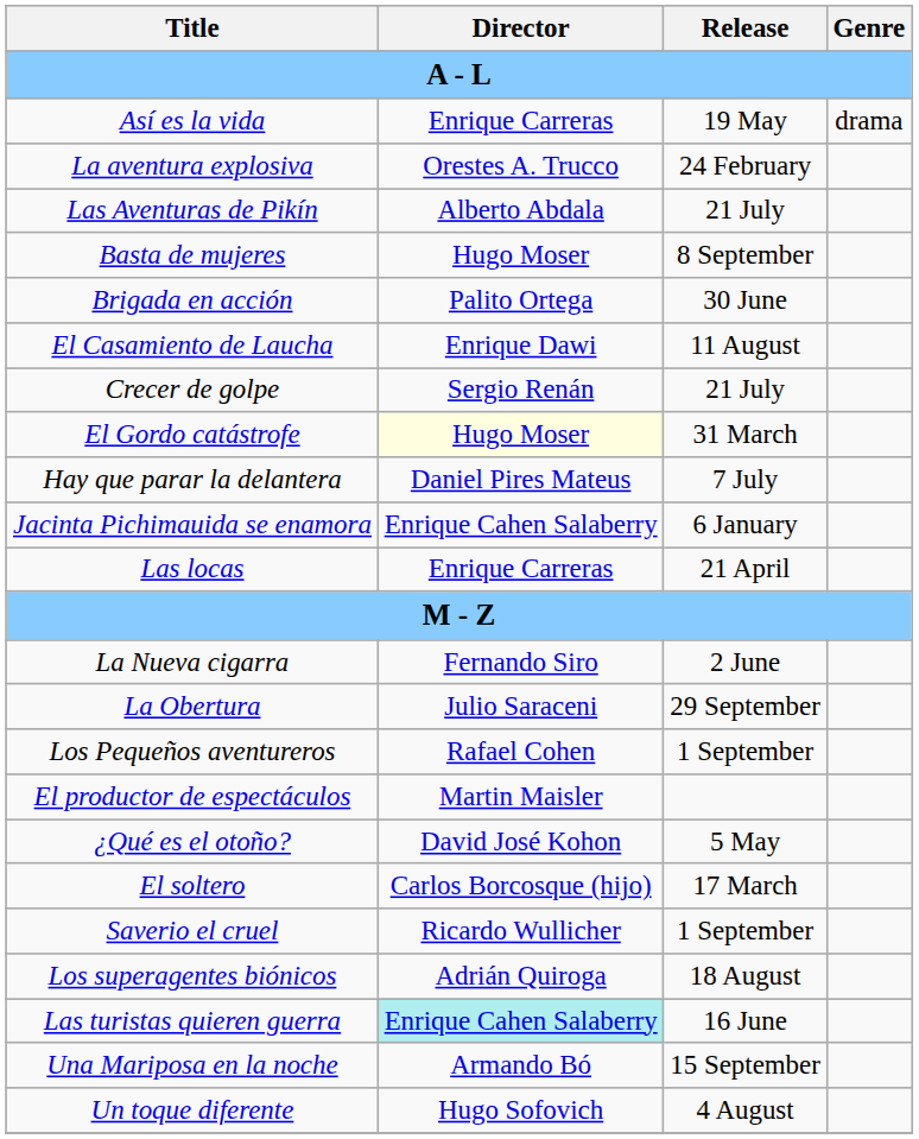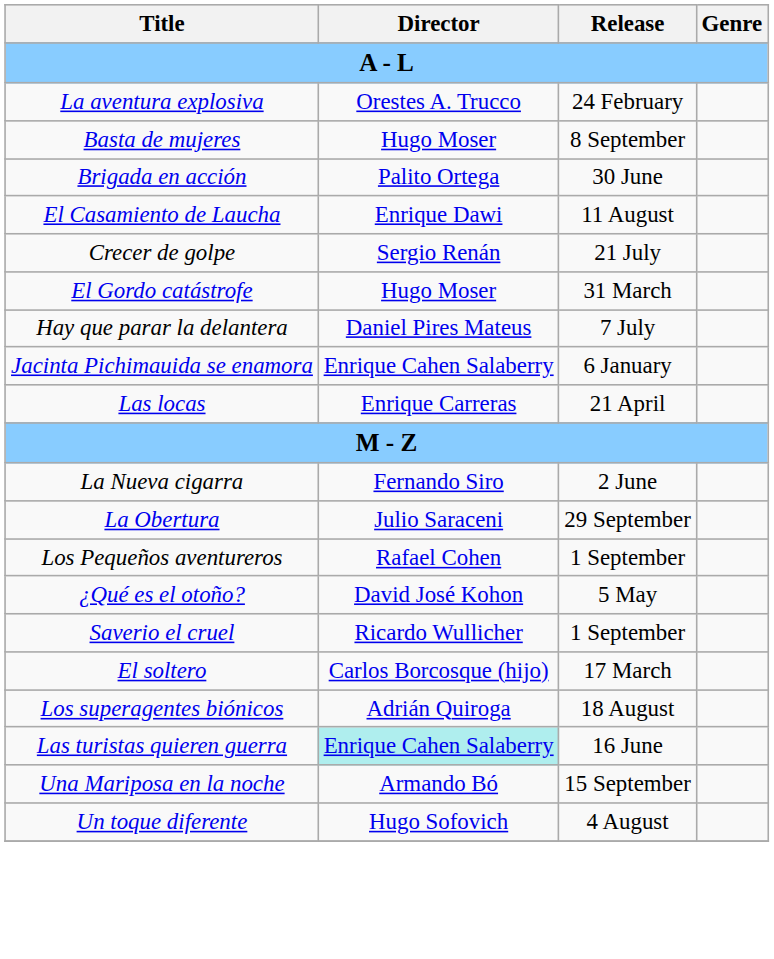- row: Así es la vida | Enrique Carreras | 19 May | drama
- row: Las Aventuras de Pikín | Alberto Abdala | 21 July
El Gordo catástrofe | Director: lightyellow background -> no background
- row: El productor de espectáculos | Martin Maisler
rows swapped: Saverio el cruel <-> El soltero
